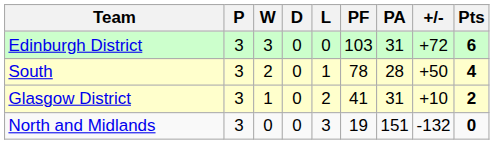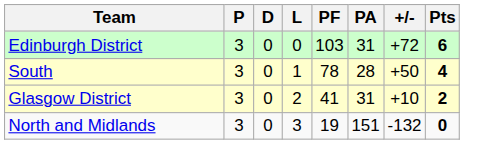- column: W | 3 | 2 | 1 | 0
